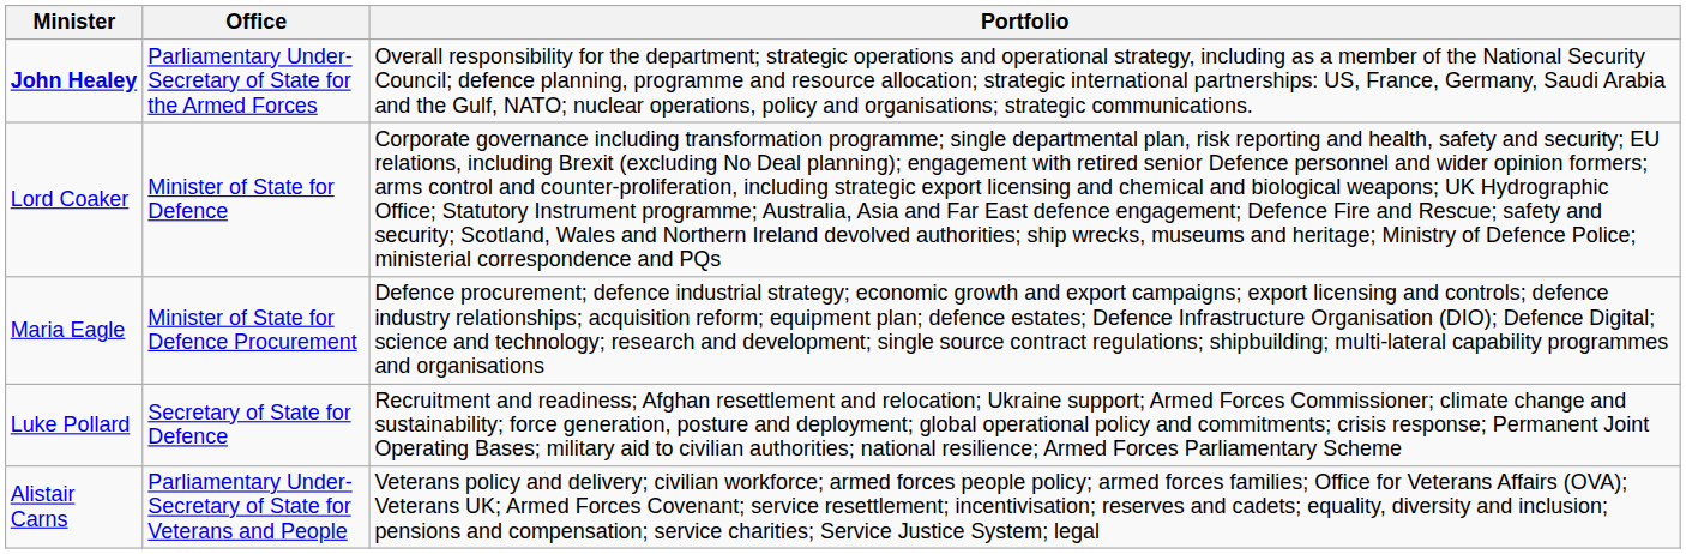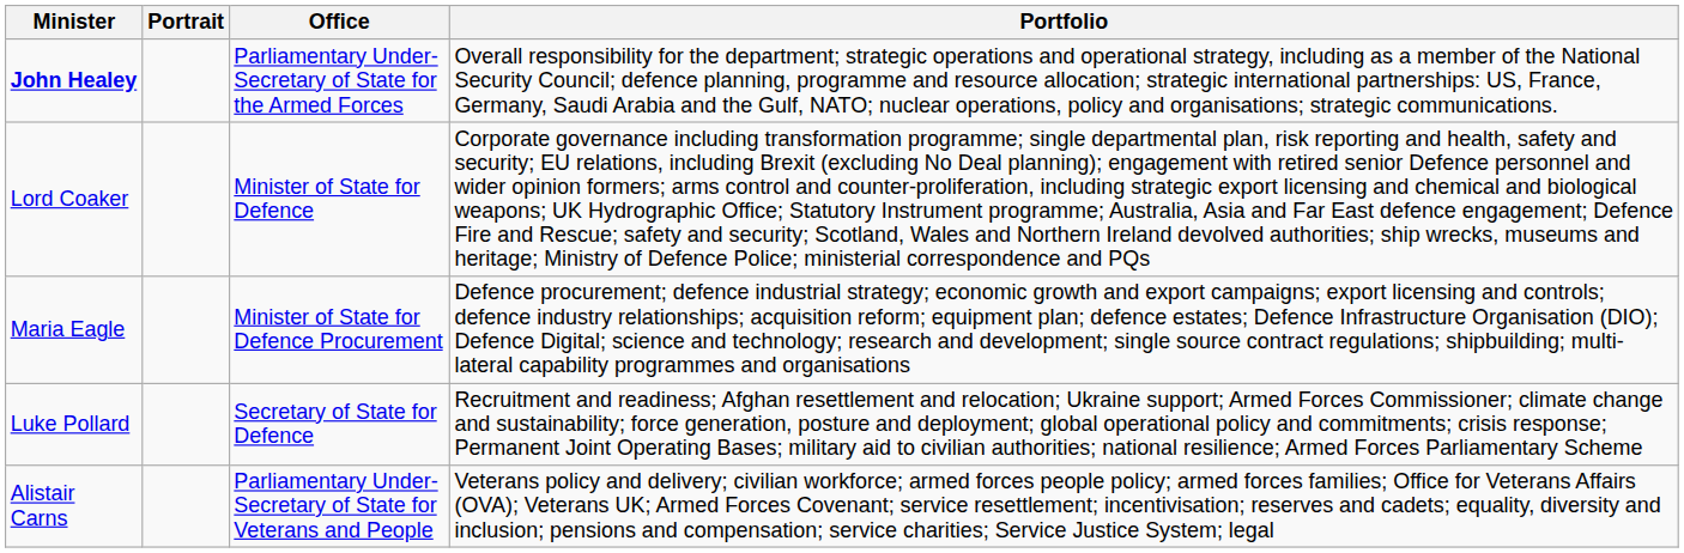+ column: Portrait
